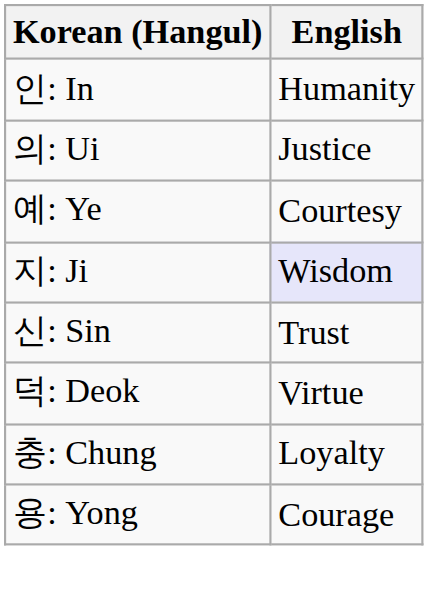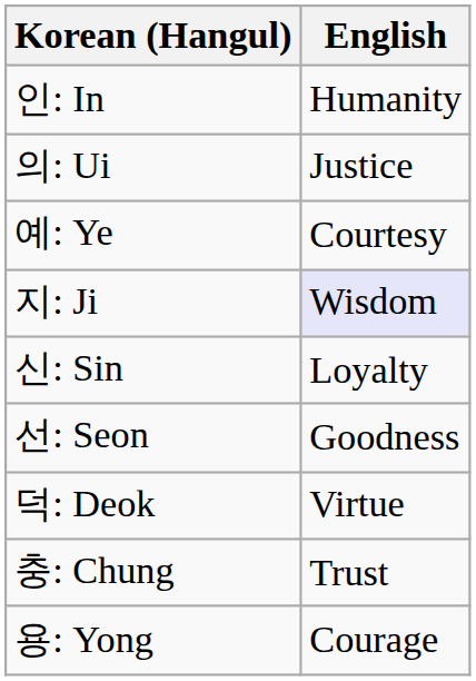신: Sin | English: Trust -> Loyalty
+ row: 선: Seon | Goodness
충: Chung | English: Loyalty -> Trust
